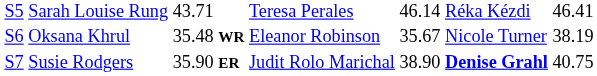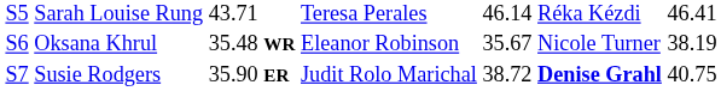Susie Rodgers | column 5: 38.90 -> 38.72
